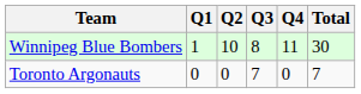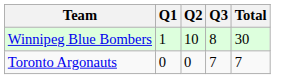- column: Q4 | 11 | 0
